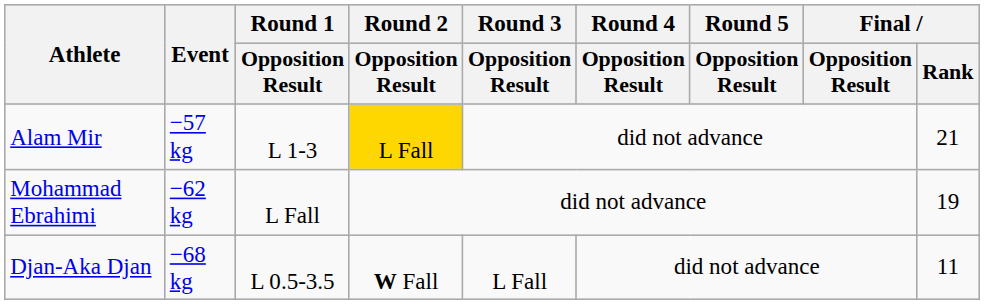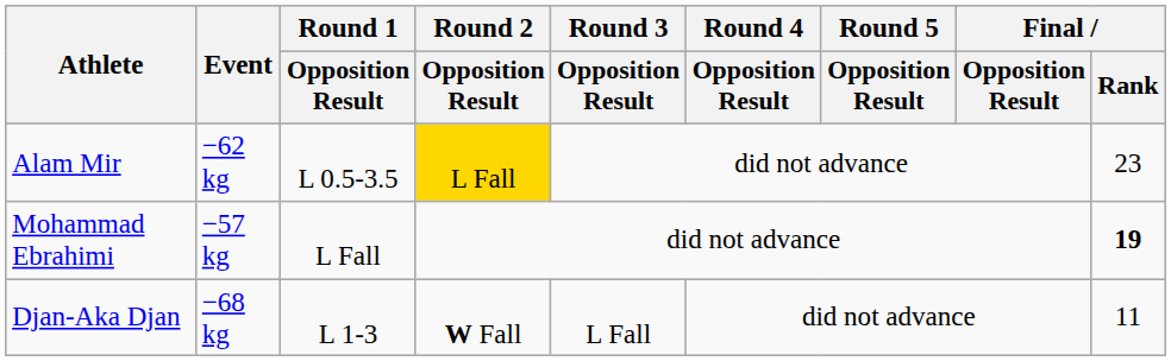Alam Mir | Event: −57 kg -> −62 kg
Alam Mir | Round 1 / Opposition Result: L 1-3 -> L 0.5-3.5
Alam Mir | Final / Rank: 21 -> 23
Mohammad Ebrahimi | Event: −62 kg -> −57 kg
Mohammad Ebrahimi | Final / Rank: normal -> bold
Djan-Aka Djan | Round 1 / Opposition Result: L 0.5-3.5 -> L 1-3
